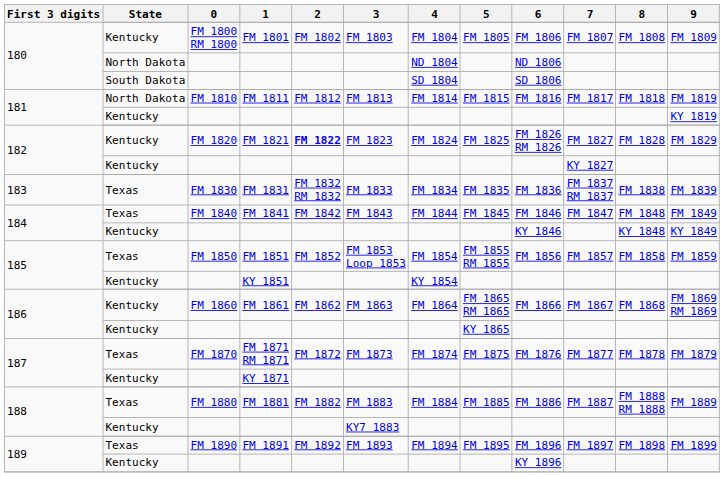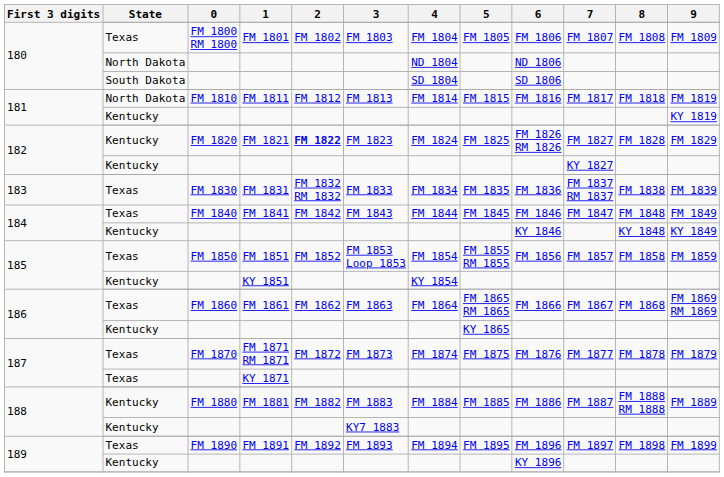FM 1801 | State: Kentucky -> Texas
FM 1861 | State: Kentucky -> Texas
KY 1871 | State: Kentucky -> Texas
FM 1881 | State: Texas -> Kentucky
